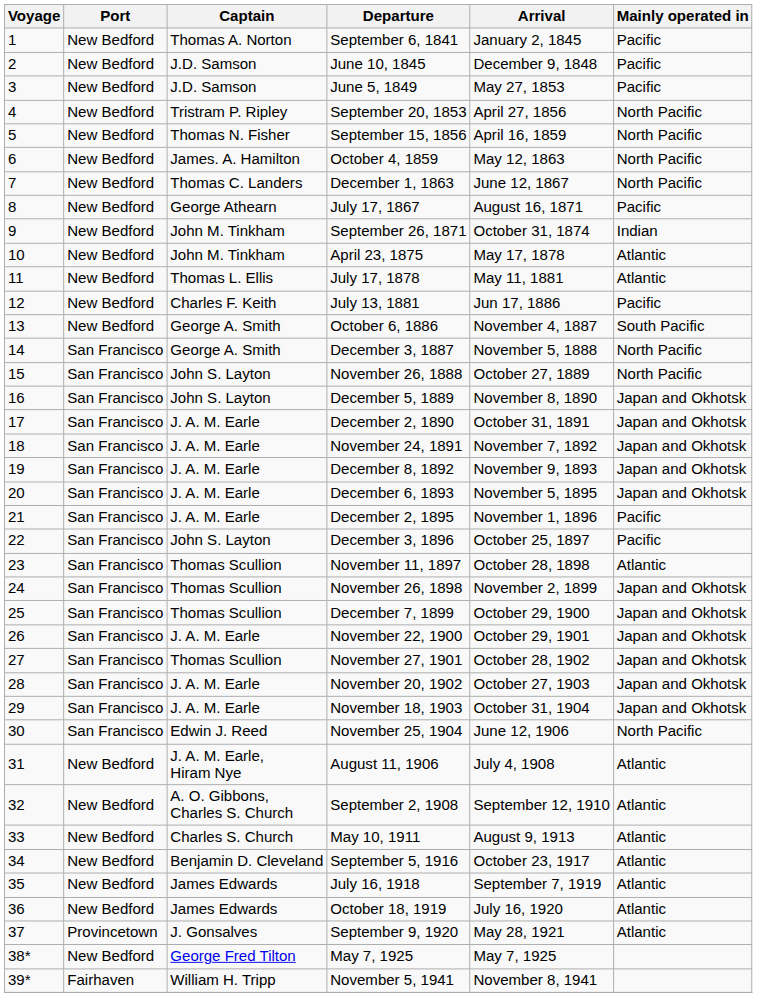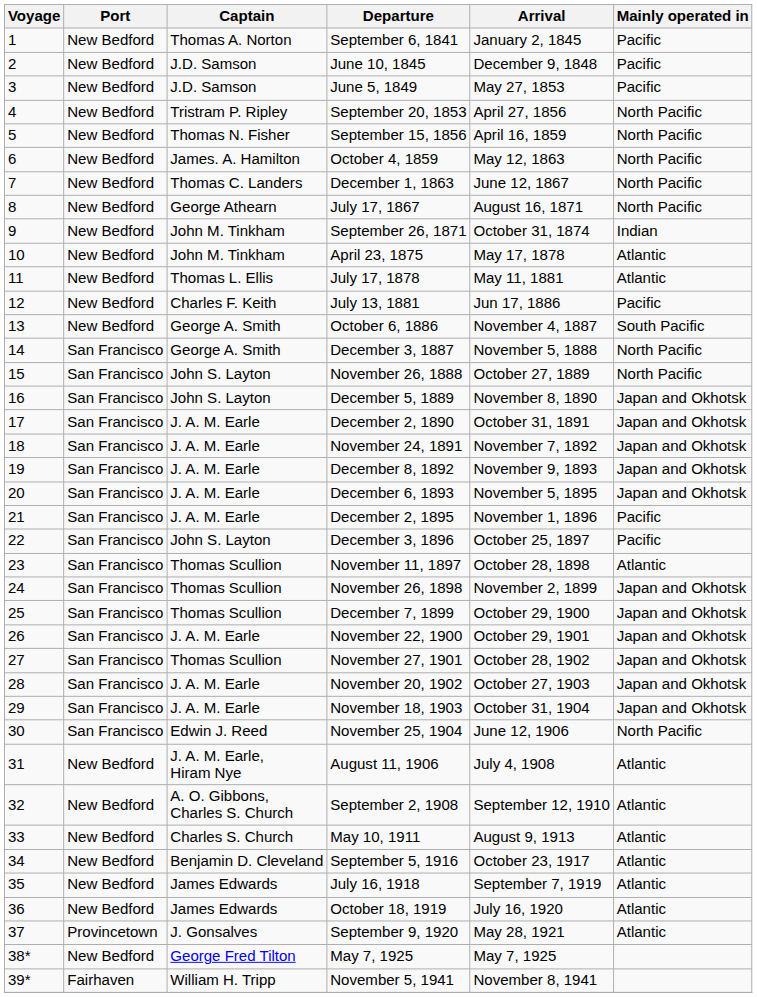July 17, 1867 | Mainly operated in: Pacific -> North Pacific
